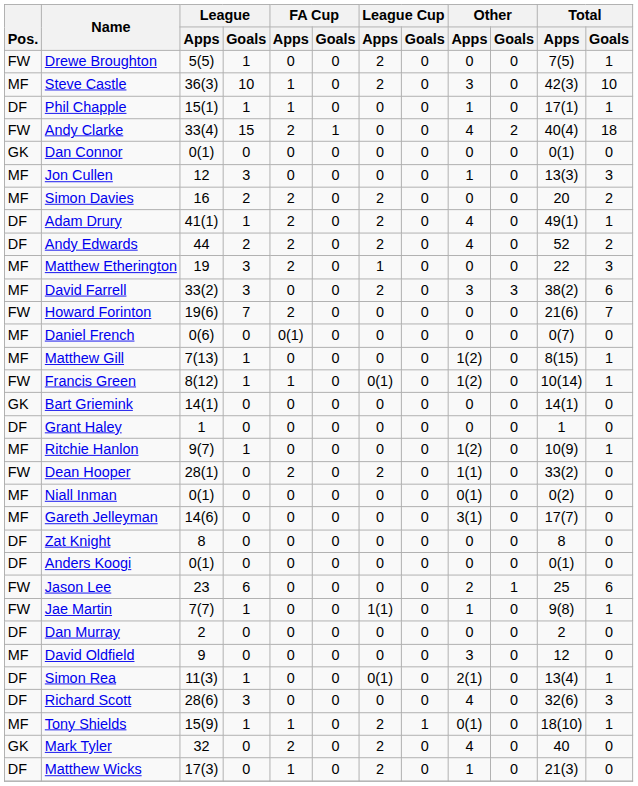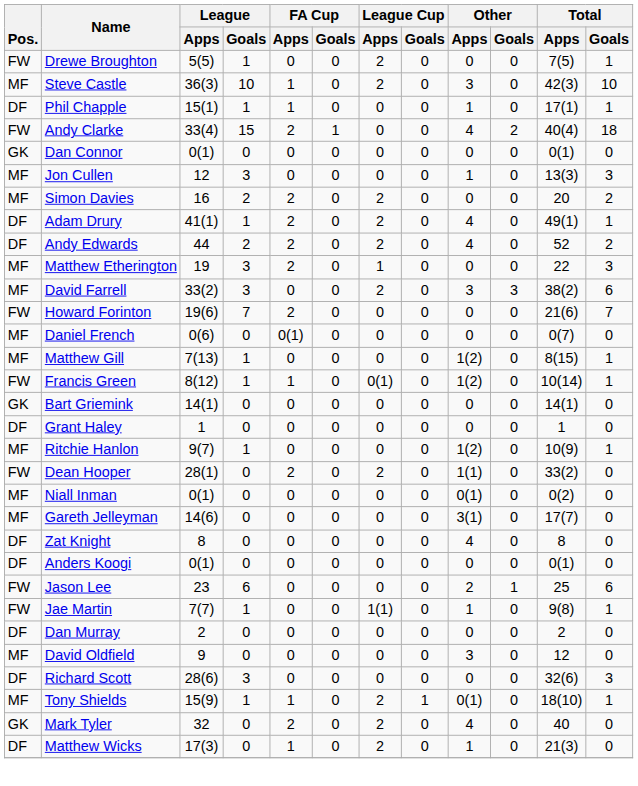Zat Knight | Other / Apps: 0 -> 4
- row: DF | Simon Rea | 11(3) | 1 | 0 | 0 | 0(1) | 0 | 2(1) | 0 | 13(4) | 1
Richard Scott | Other / Apps: 4 -> 0
